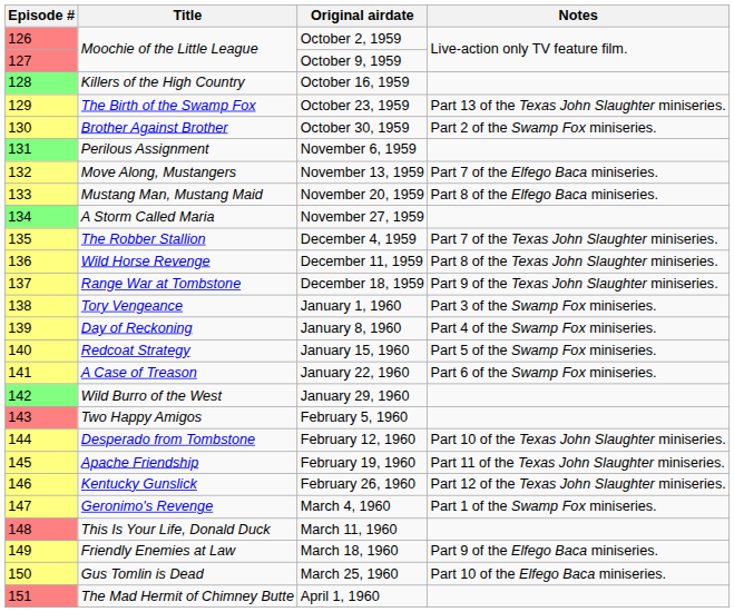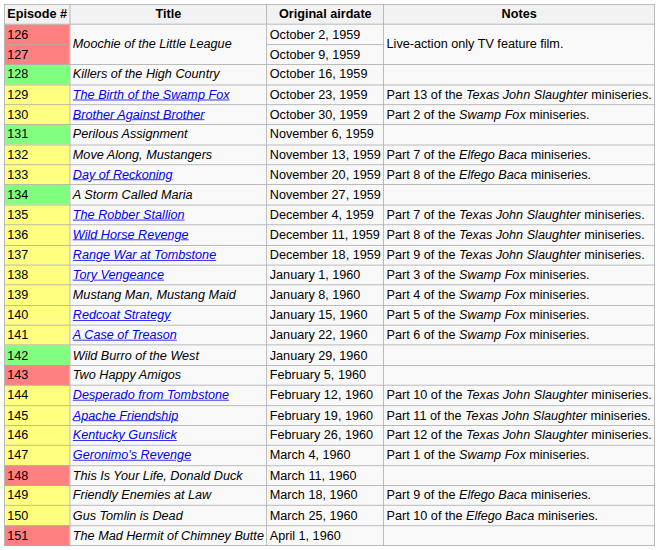November 20, 1959 | Title: Mustang Man, Mustang Maid -> Day of Reckoning
January 8, 1960 | Title: Day of Reckoning -> Mustang Man, Mustang Maid
